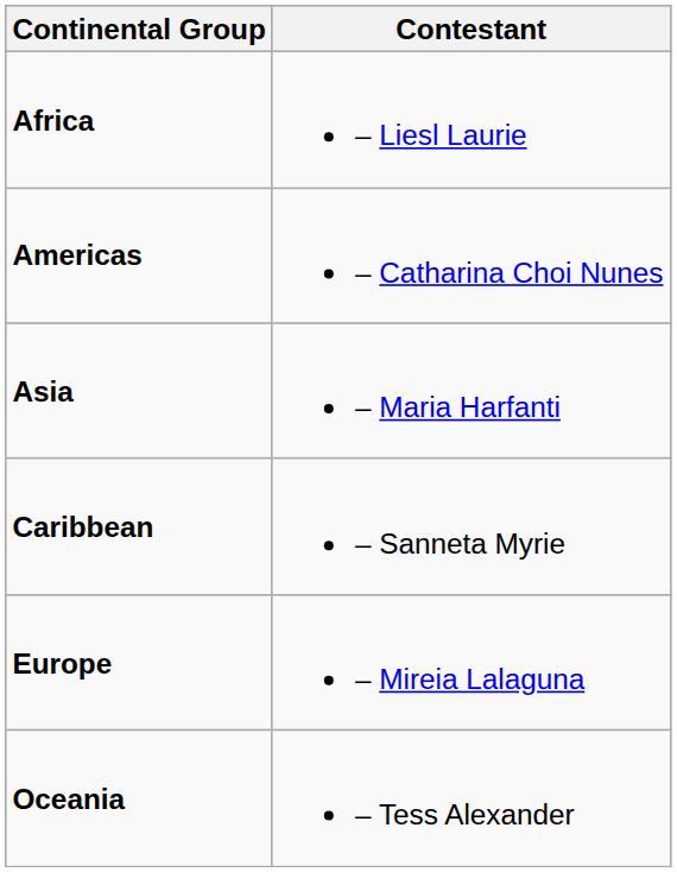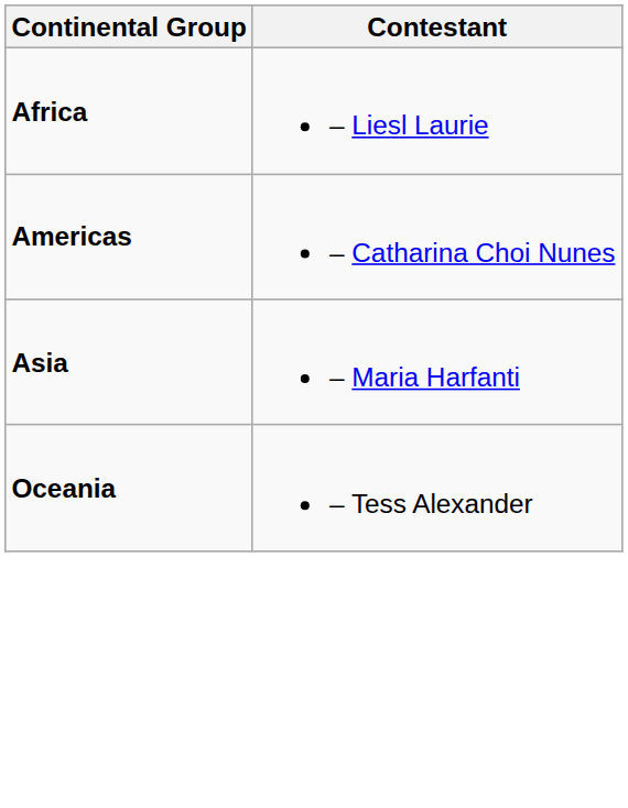- row: Caribbean | – Sanneta Myrie
- row: Europe | – Mireia Lalaguna
